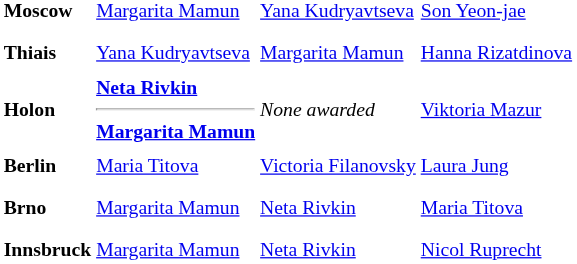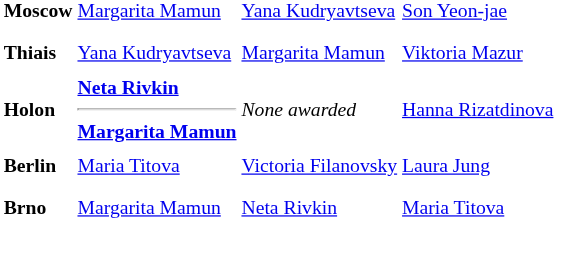Thiais | column 4: Hanna Rizatdinova -> Viktoria Mazur
Holon | column 4: Viktoria Mazur -> Hanna Rizatdinova
- row: Innsbruck | Margarita Mamun | Neta Rivkin | Nicol Ruprecht
